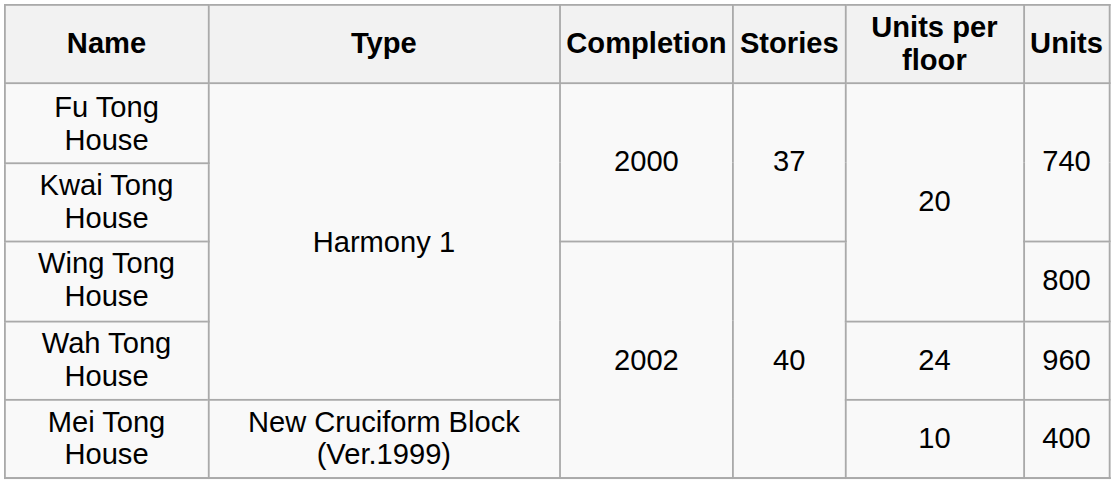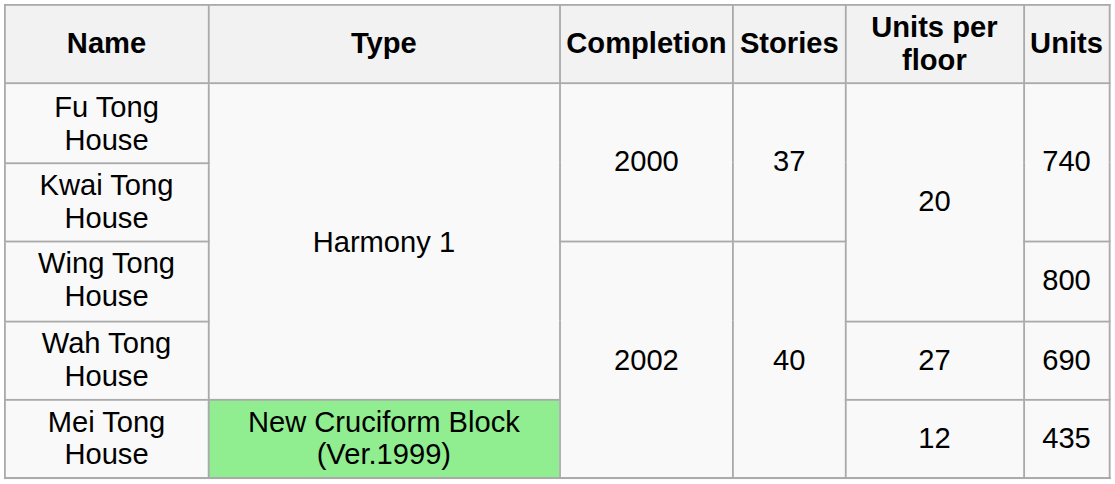Wah Tong House | Units per floor: 24 -> 27
Wah Tong House | Units: 960 -> 690
Mei Tong House | Type: no background -> lightgreen background
Mei Tong House | Units per floor: 10 -> 12
Mei Tong House | Units: 400 -> 435
